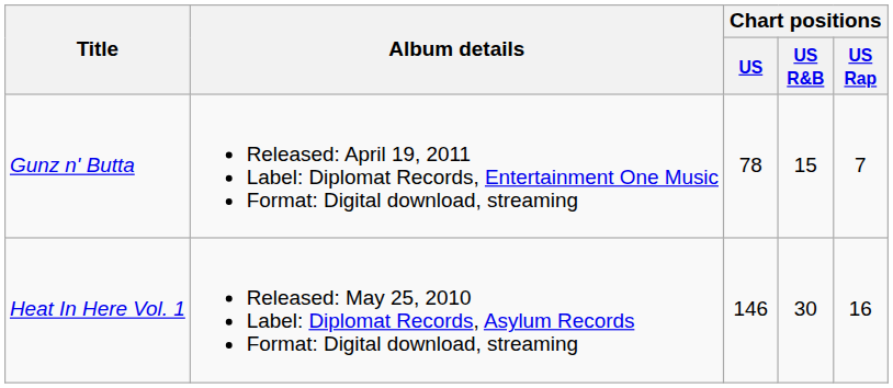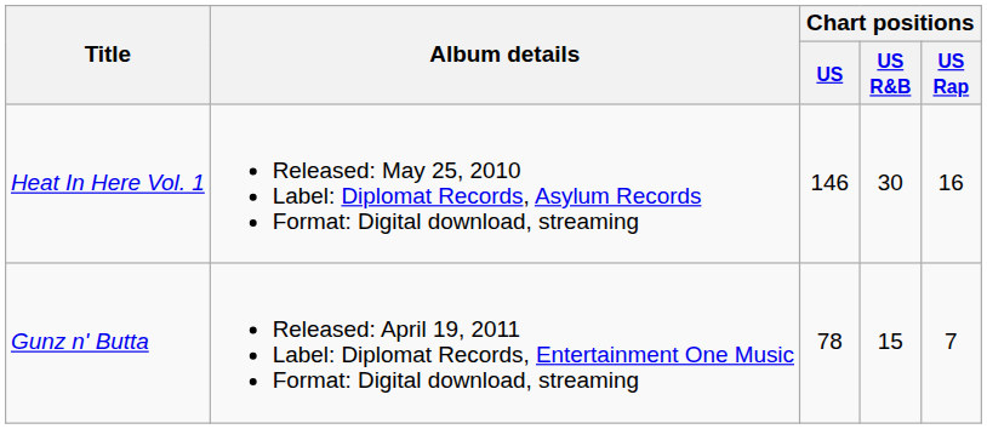rows swapped: Heat In Here Vol. 1 <-> Gunz n' Butta
